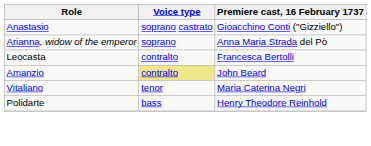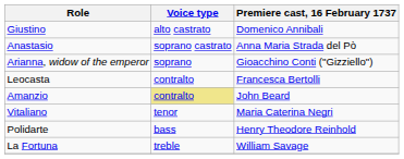+ row: Giustino | alto castrato | Domenico Annibali
Anastasio | Premiere cast, 16 February 1737: Gioacchino Conti ("Gizziello") -> Anna Maria Strada del Pò
Arianna, widow of the emperor | Premiere cast, 16 February 1737: Anna Maria Strada del Pò -> Gioacchino Conti ("Gizziello")
+ row: La Fortuna | treble | William Savage
